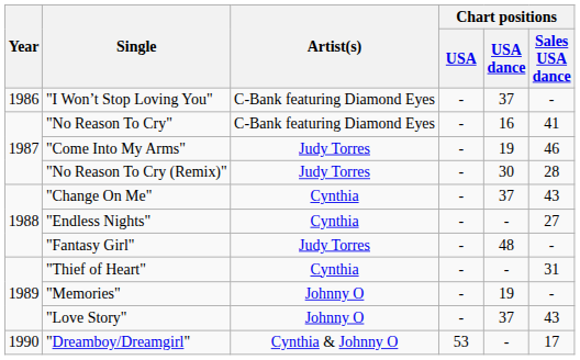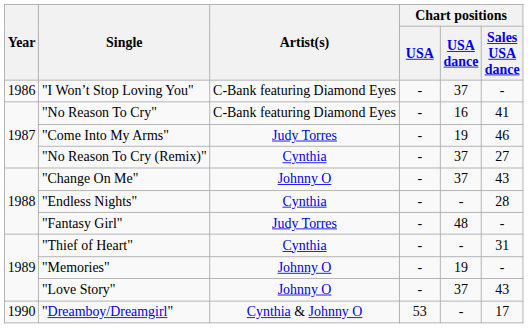"No Reason To Cry (Remix)" | Artist(s): Judy Torres -> Cynthia
"No Reason To Cry (Remix)" | Chart positions / USA dance: 30 -> 37
"No Reason To Cry (Remix)" | Chart positions / Sales USA dance: 28 -> 27
"Change On Me" | Artist(s): Cynthia -> Johnny O
"Endless Nights" | Chart positions / Sales USA dance: 27 -> 28
